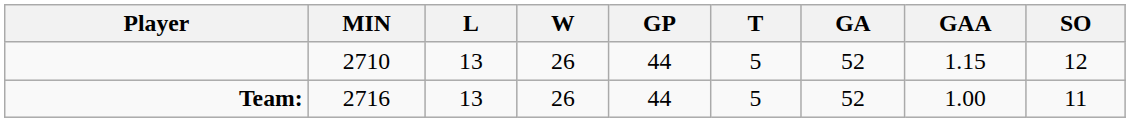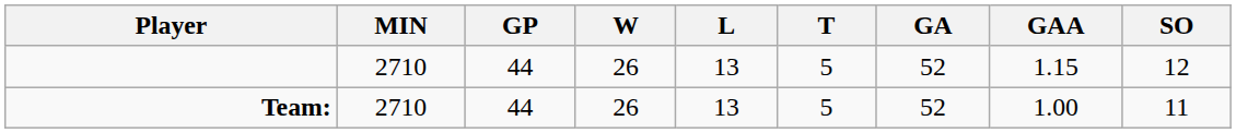columns swapped: GP <-> L
Team: | MIN: 2716 -> 2710
